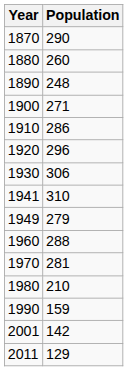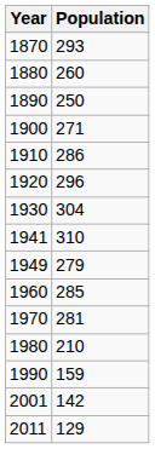1870 | Population: 290 -> 293
1890 | Population: 248 -> 250
1930 | Population: 306 -> 304
1960 | Population: 288 -> 285
